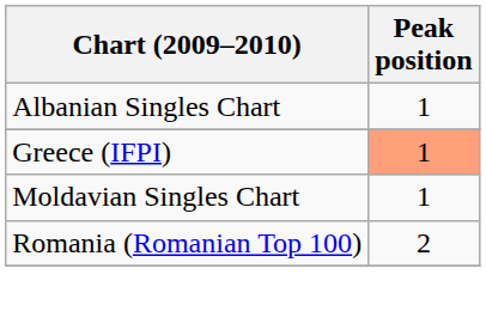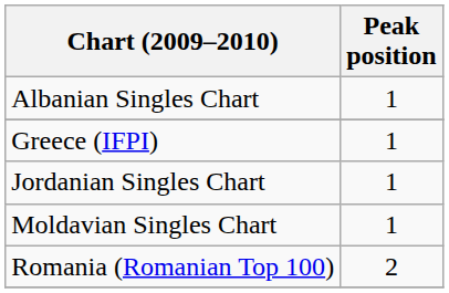Greece (IFPI) | Peak position: lightsalmon background -> no background
+ row: Jordanian Singles Chart | 1
